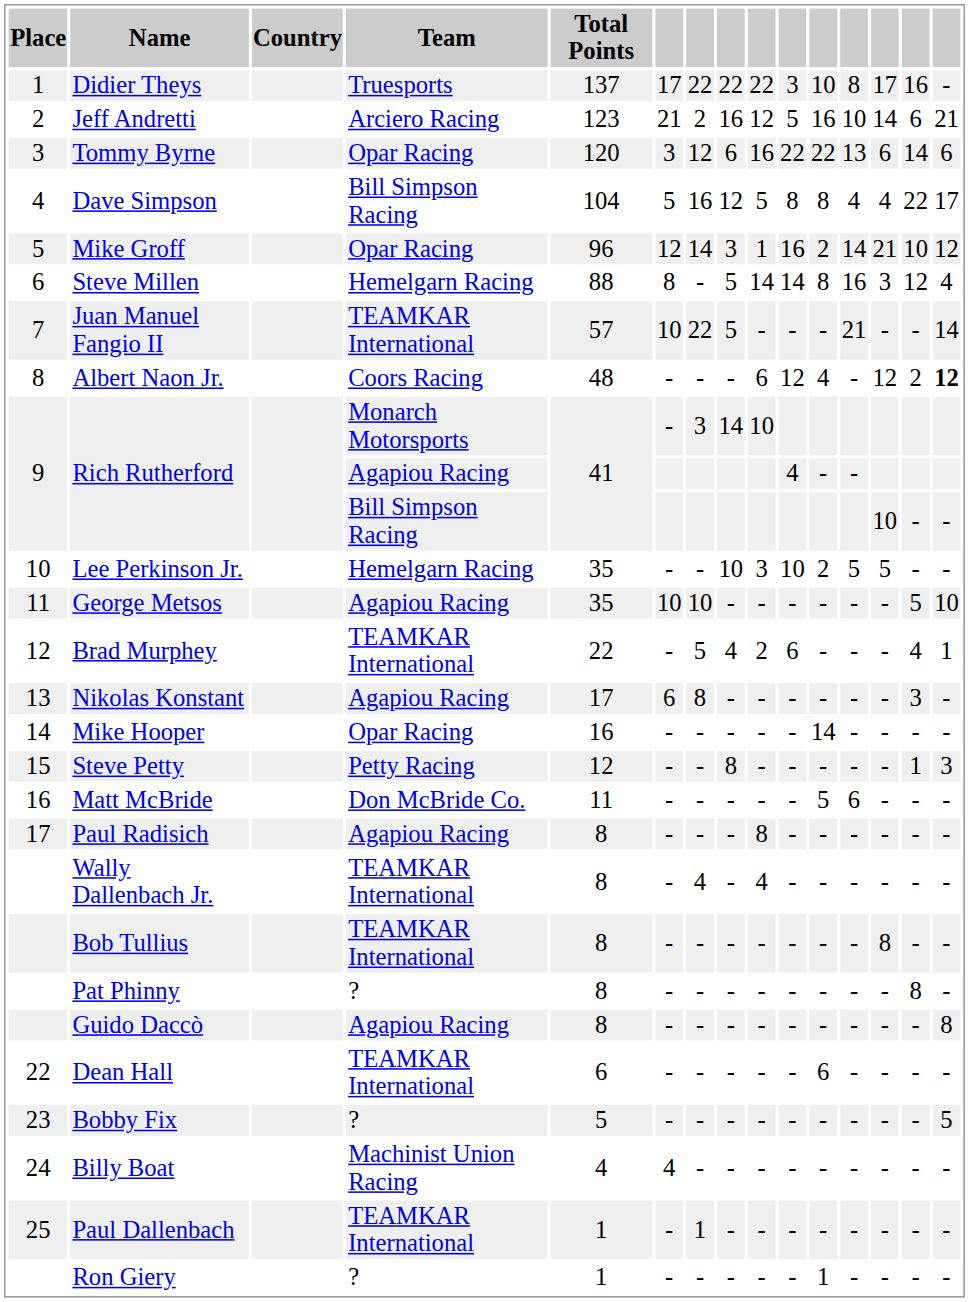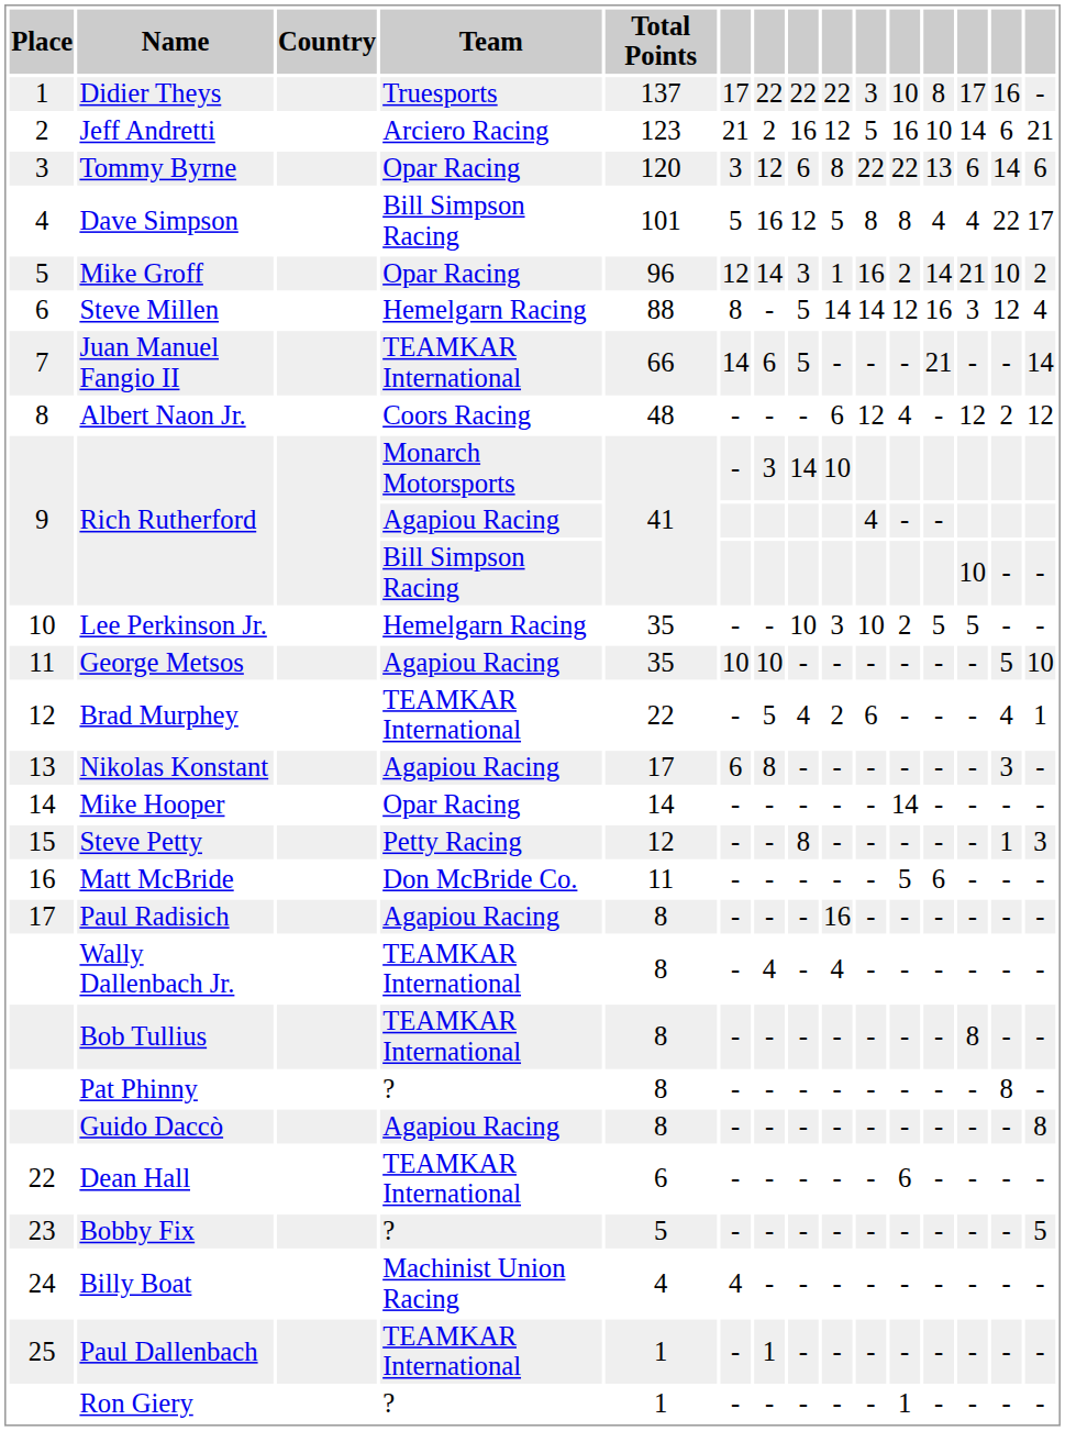Tommy Byrne | column 9: 16 -> 8
Dave Simpson | Total Points: 104 -> 101
Mike Groff | column 15: 12 -> 2
Steve Millen | column 11: 8 -> 12
Juan Manuel Fangio II | Total Points: 57 -> 66
Juan Manuel Fangio II | column 6: 10 -> 14
Juan Manuel Fangio II | column 7: 22 -> 6
Albert Naon Jr. | column 15: bold -> normal
Mike Hooper | Total Points: 16 -> 14
Paul Radisich | column 9: 8 -> 16
